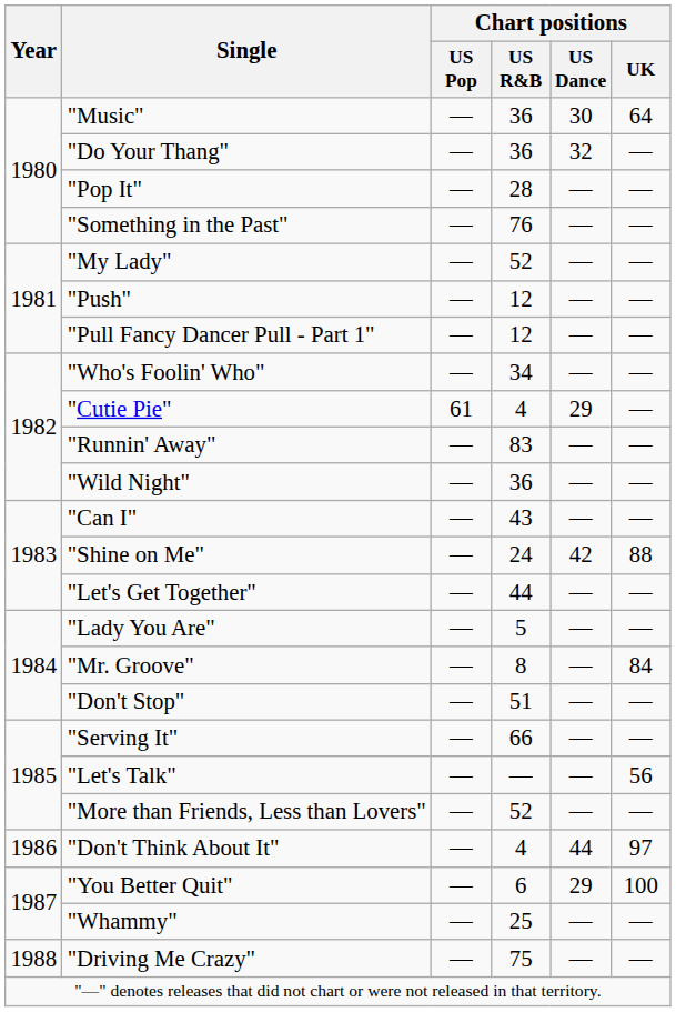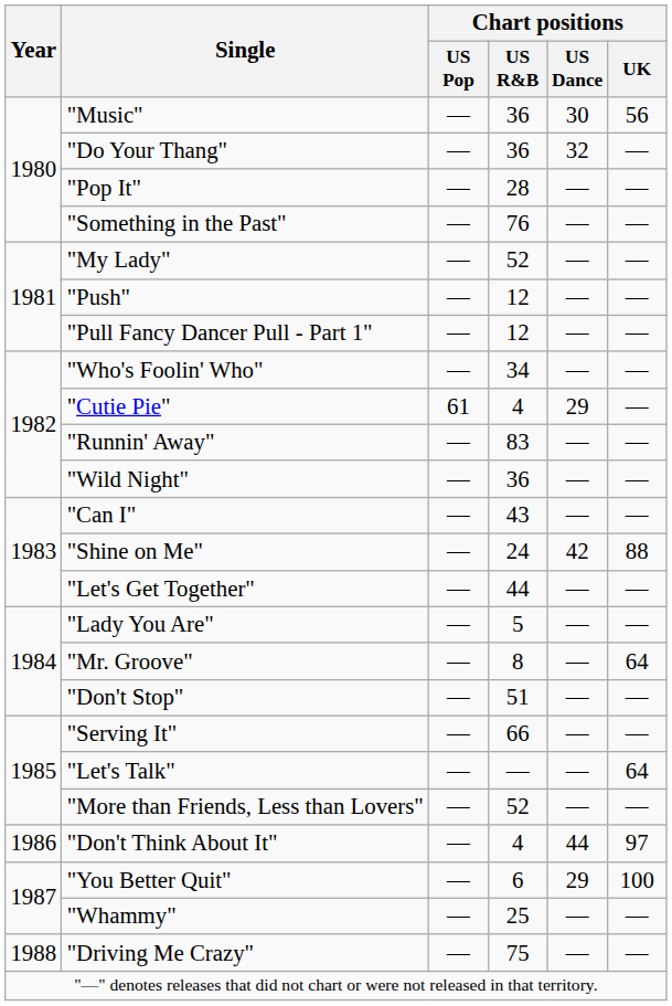"Music" | Chart positions / UK: 64 -> 56
"Mr. Groove" | Chart positions / UK: 84 -> 64
"Let's Talk" | Chart positions / UK: 56 -> 64
